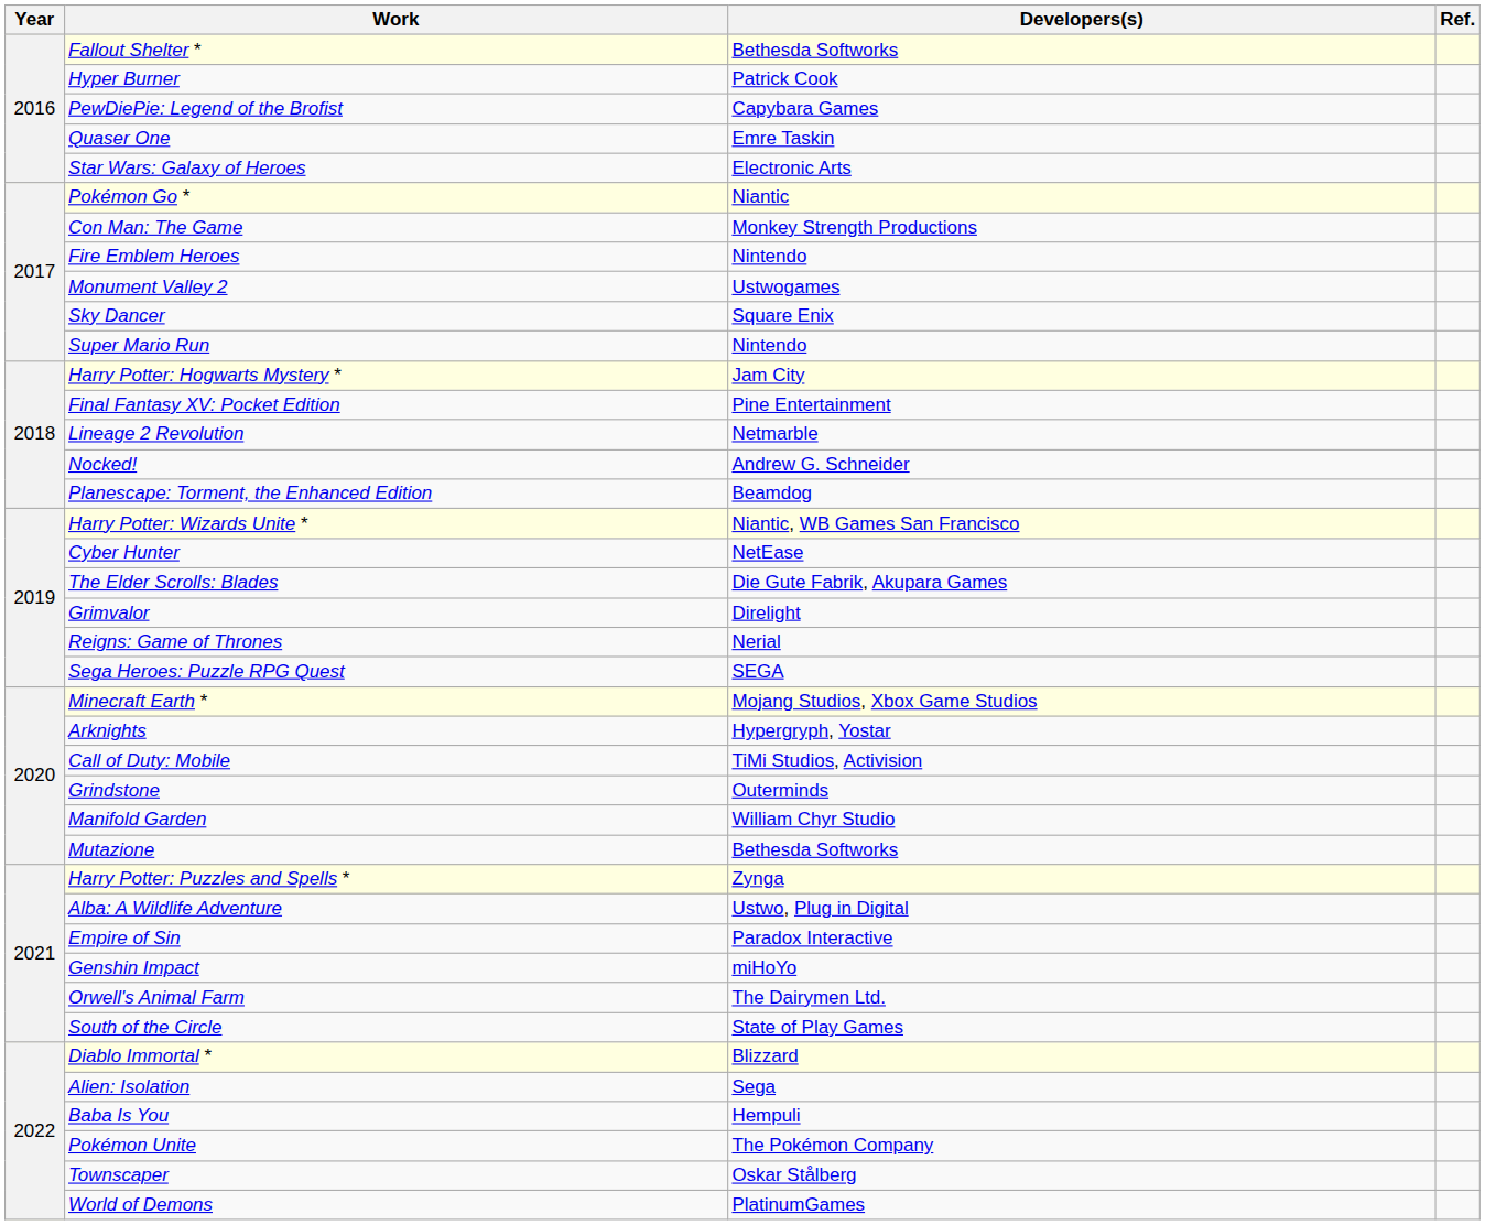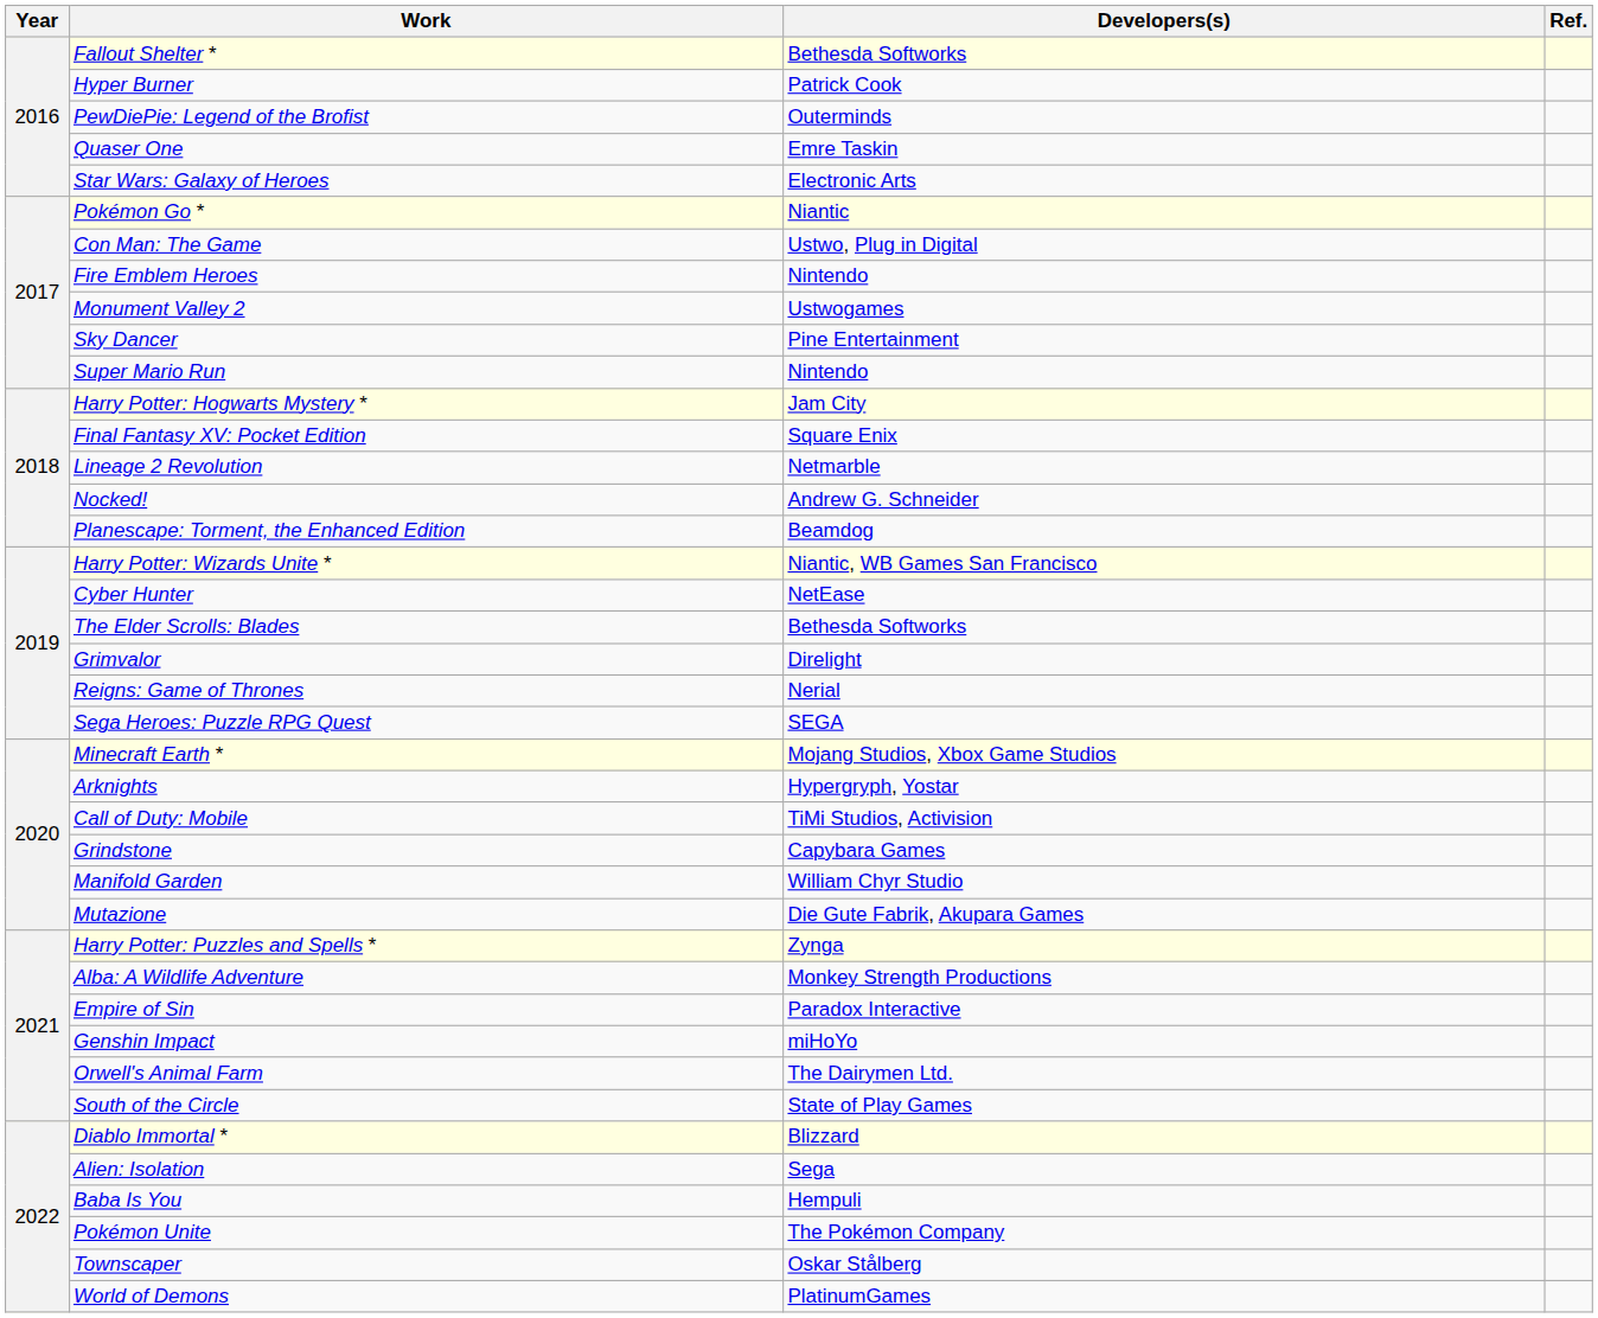PewDiePie: Legend of the Brofist | Developers(s): Capybara Games -> Outerminds
Con Man: The Game | Developers(s): Monkey Strength Productions -> Ustwo, Plug in Digital
Sky Dancer | Developers(s): Square Enix -> Pine Entertainment
Final Fantasy XV: Pocket Edition | Developers(s): Pine Entertainment -> Square Enix
The Elder Scrolls: Blades | Developers(s): Die Gute Fabrik, Akupara Games -> Bethesda Softworks
Grindstone | Developers(s): Outerminds -> Capybara Games
Mutazione | Developers(s): Bethesda Softworks -> Die Gute Fabrik, Akupara Games
Alba: A Wildlife Adventure | Developers(s): Ustwo, Plug in Digital -> Monkey Strength Productions
